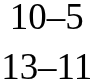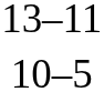rows swapped: 10–5 <-> 13–11
